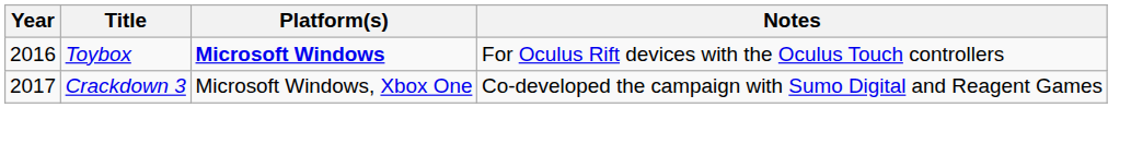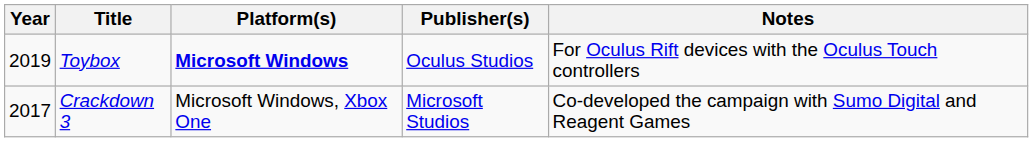+ column: Publisher(s) | Oculus Studios | Microsoft Studios
Toybox | Year: 2016 -> 2019
